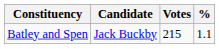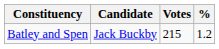Batley and Spen | %: 1.1 -> 1.2
